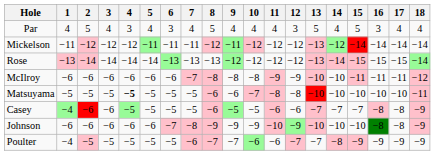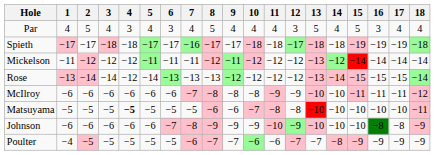+ row: Spieth | −17 | −17 | −18 | −18 | −17 | −17 | −16 | −17 | −17 | −18 | −18 | −17 | −18 | −18 | −19 | −19 | −19 | −18
Rose | 4: −14 -> −12
- row: Casey | −4 | −6 | −6 | −5 | −5 | −5 | −5 | −6 | −5 | −5 | −6 | −6 | −7 | −7 | −7 | −8 | −8 | −9
